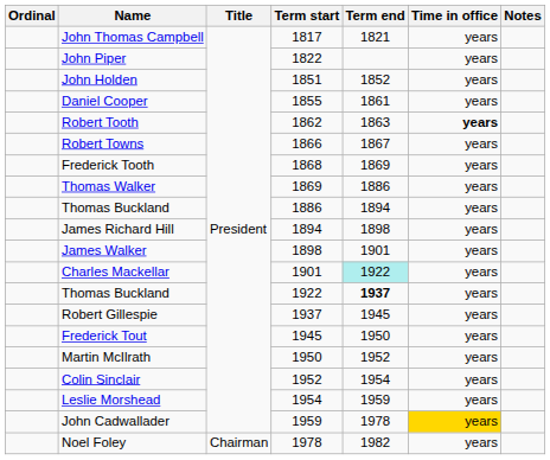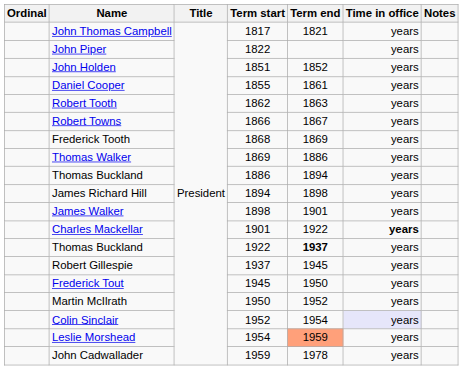Robert Tooth | Time in office: bold -> normal
Charles Mackellar | Term end: paleturquoise background -> no background
Charles Mackellar | Time in office: normal -> bold
Colin Sinclair | Time in office: no background -> lavender background
Leslie Morshead | Term end: no background -> lightsalmon background
John Cadwallader | Time in office: gold background -> no background
- row: Noel Foley | Chairman | 1978 | 1982 | years
